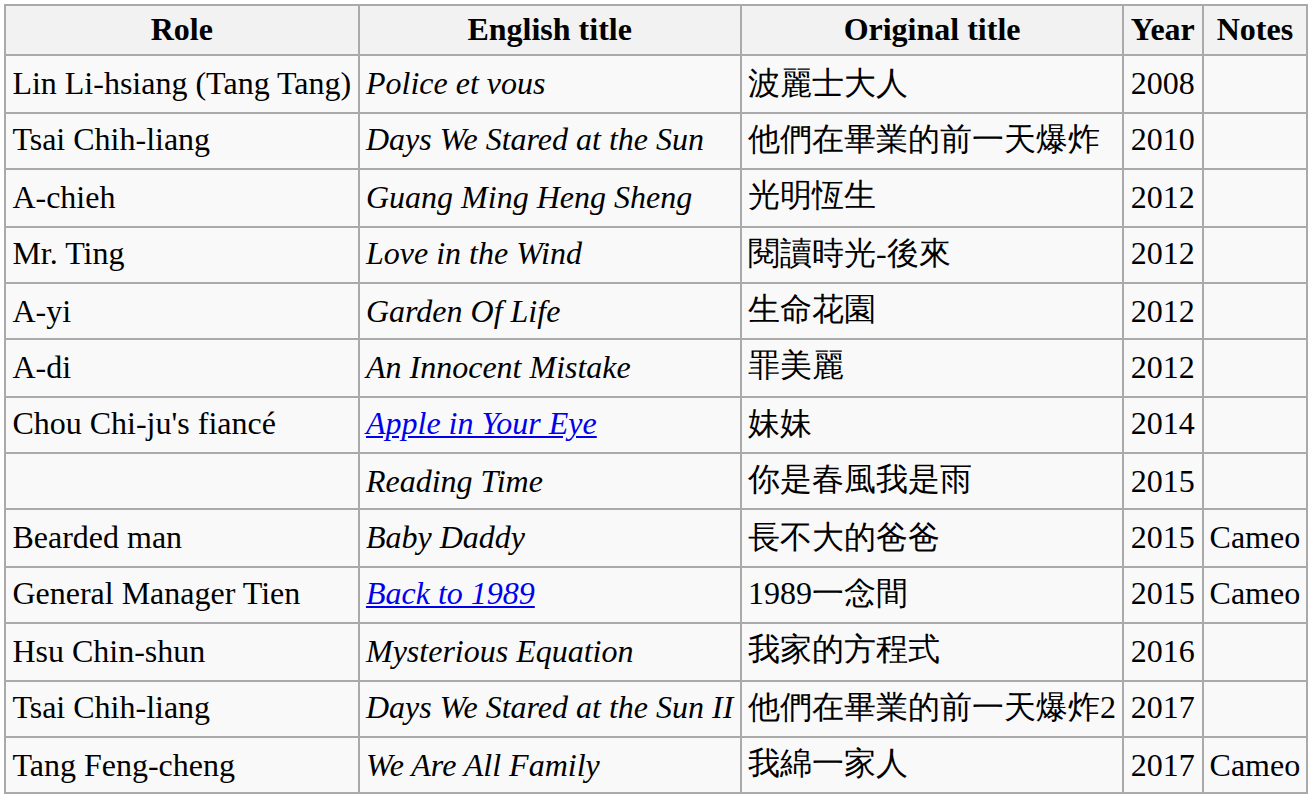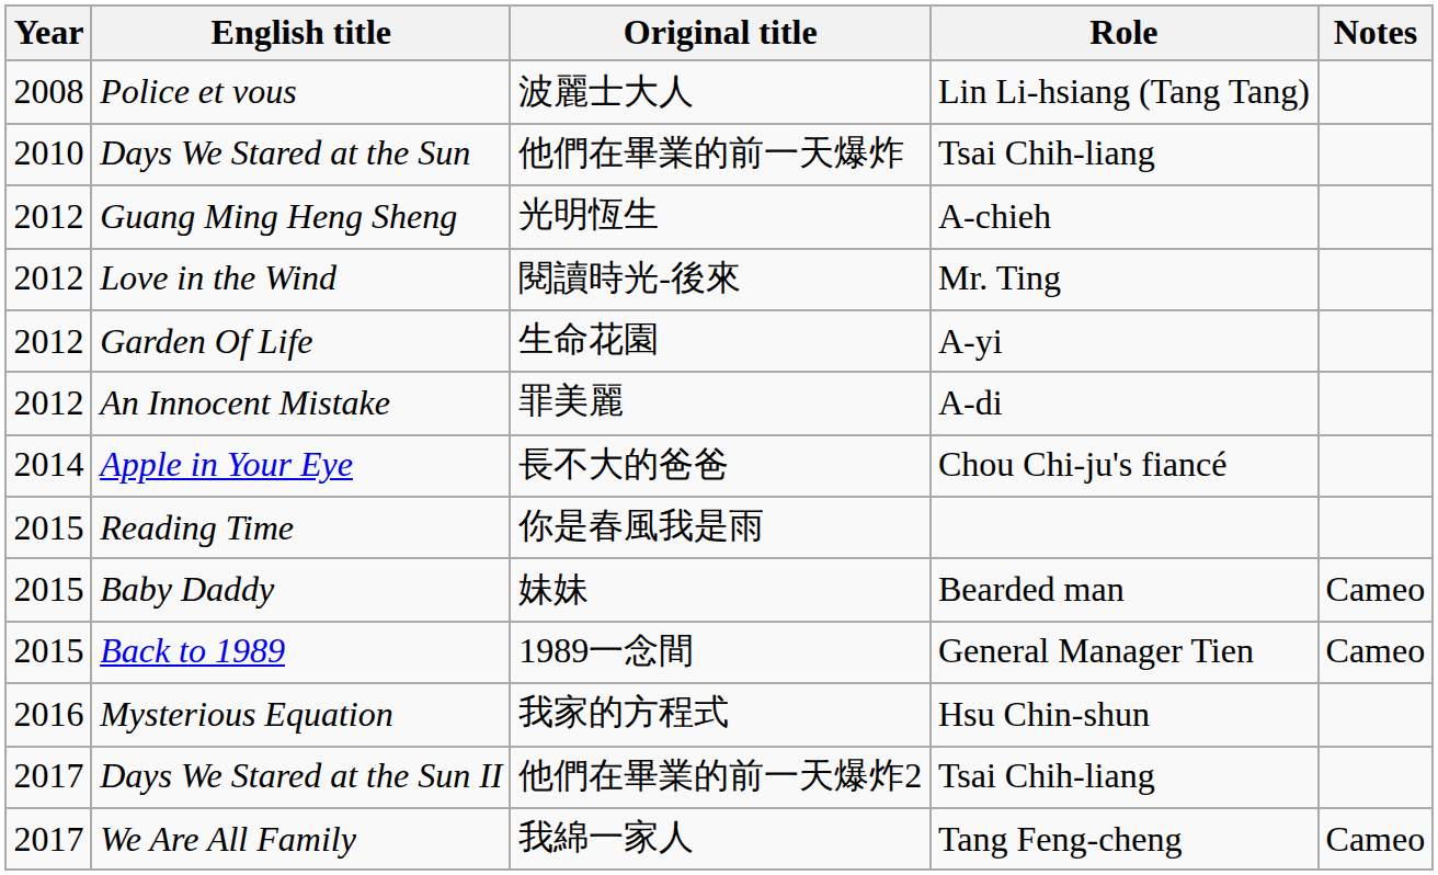columns swapped: Year <-> Role
Apple in Your Eye | Original title: 妹妹 -> 長不大的爸爸
Baby Daddy | Original title: 長不大的爸爸 -> 妹妹
